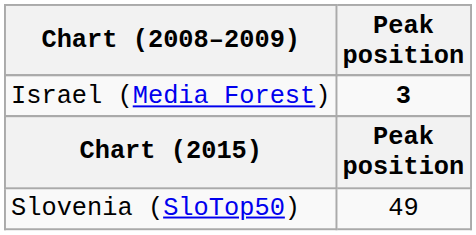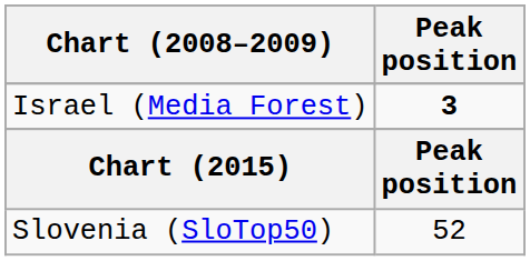Slovenia (SloTop50) | Peak position: 49 -> 52
